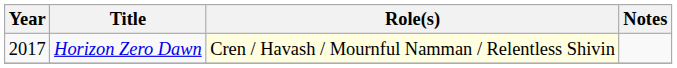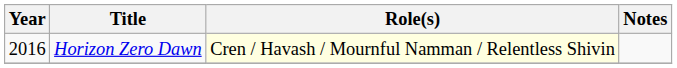Horizon Zero Dawn | Year: 2017 -> 2016
